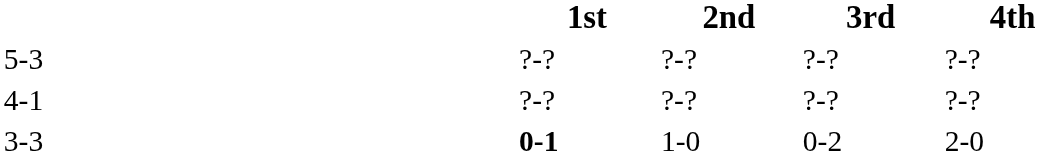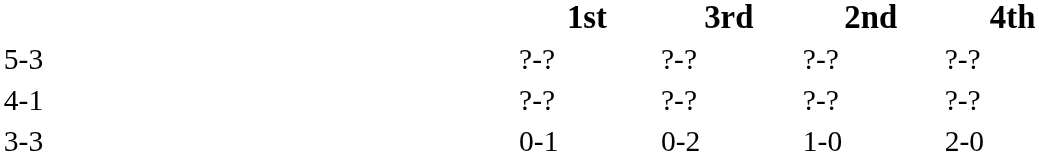columns swapped: 2nd <-> 3rd
3-3 | 1st: bold -> normal
